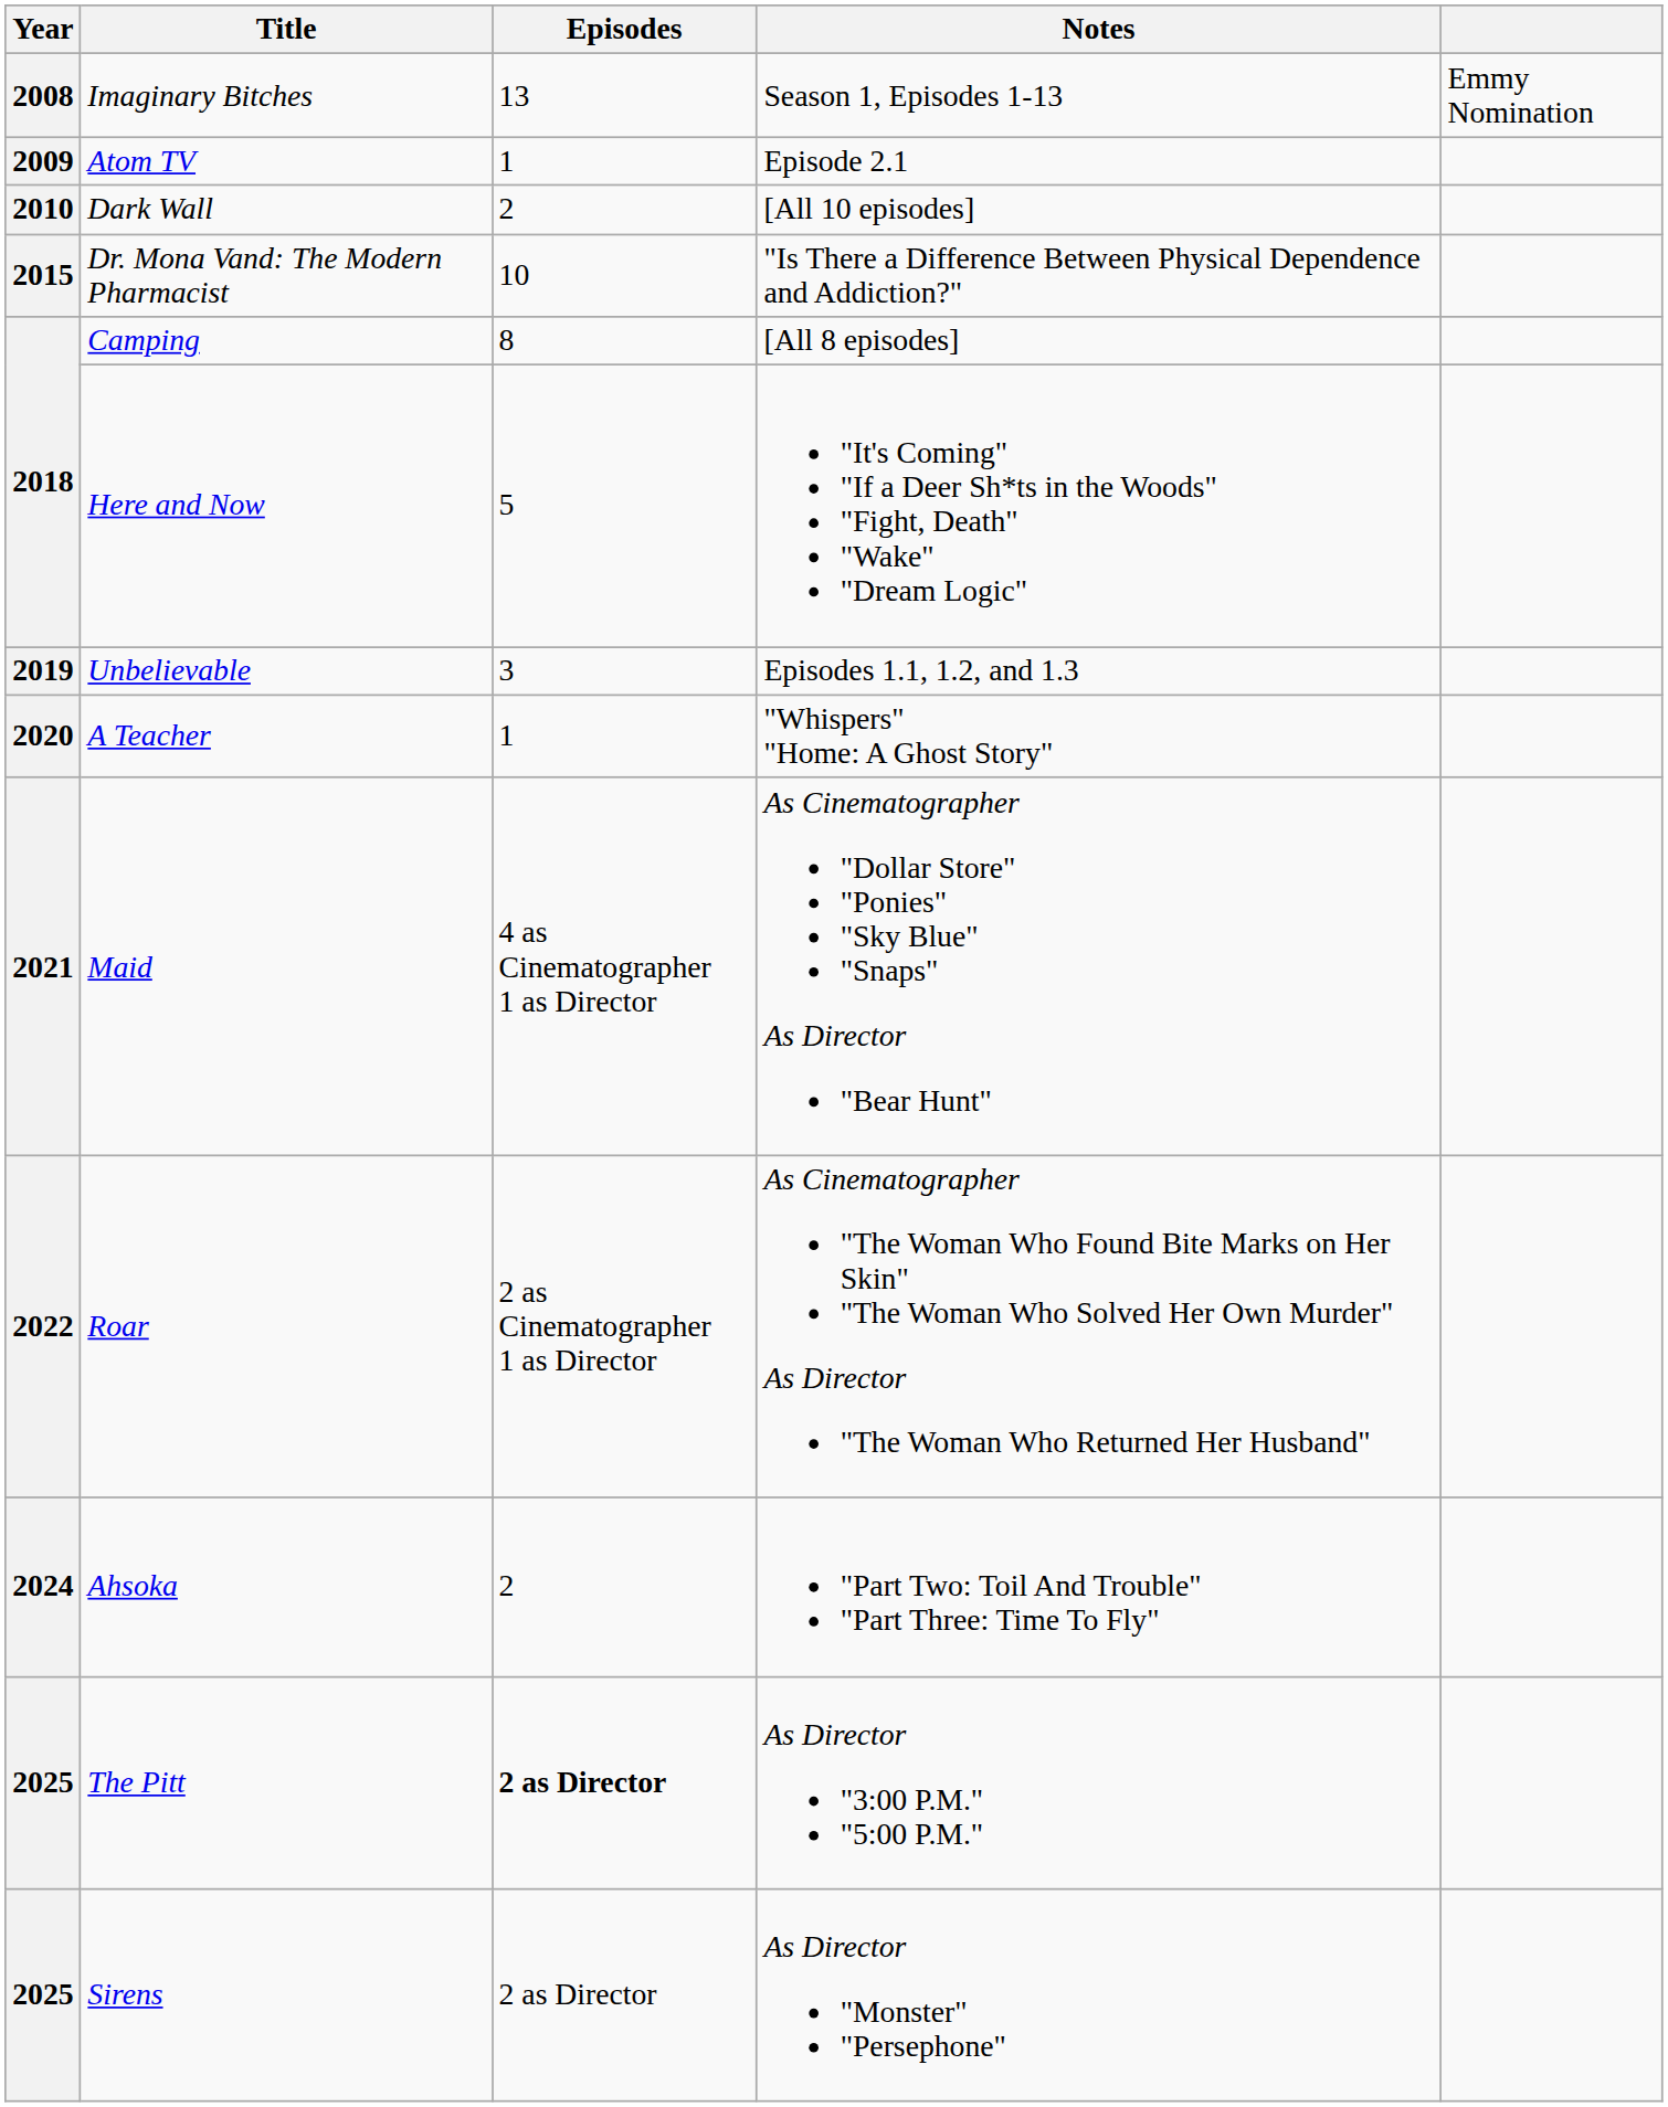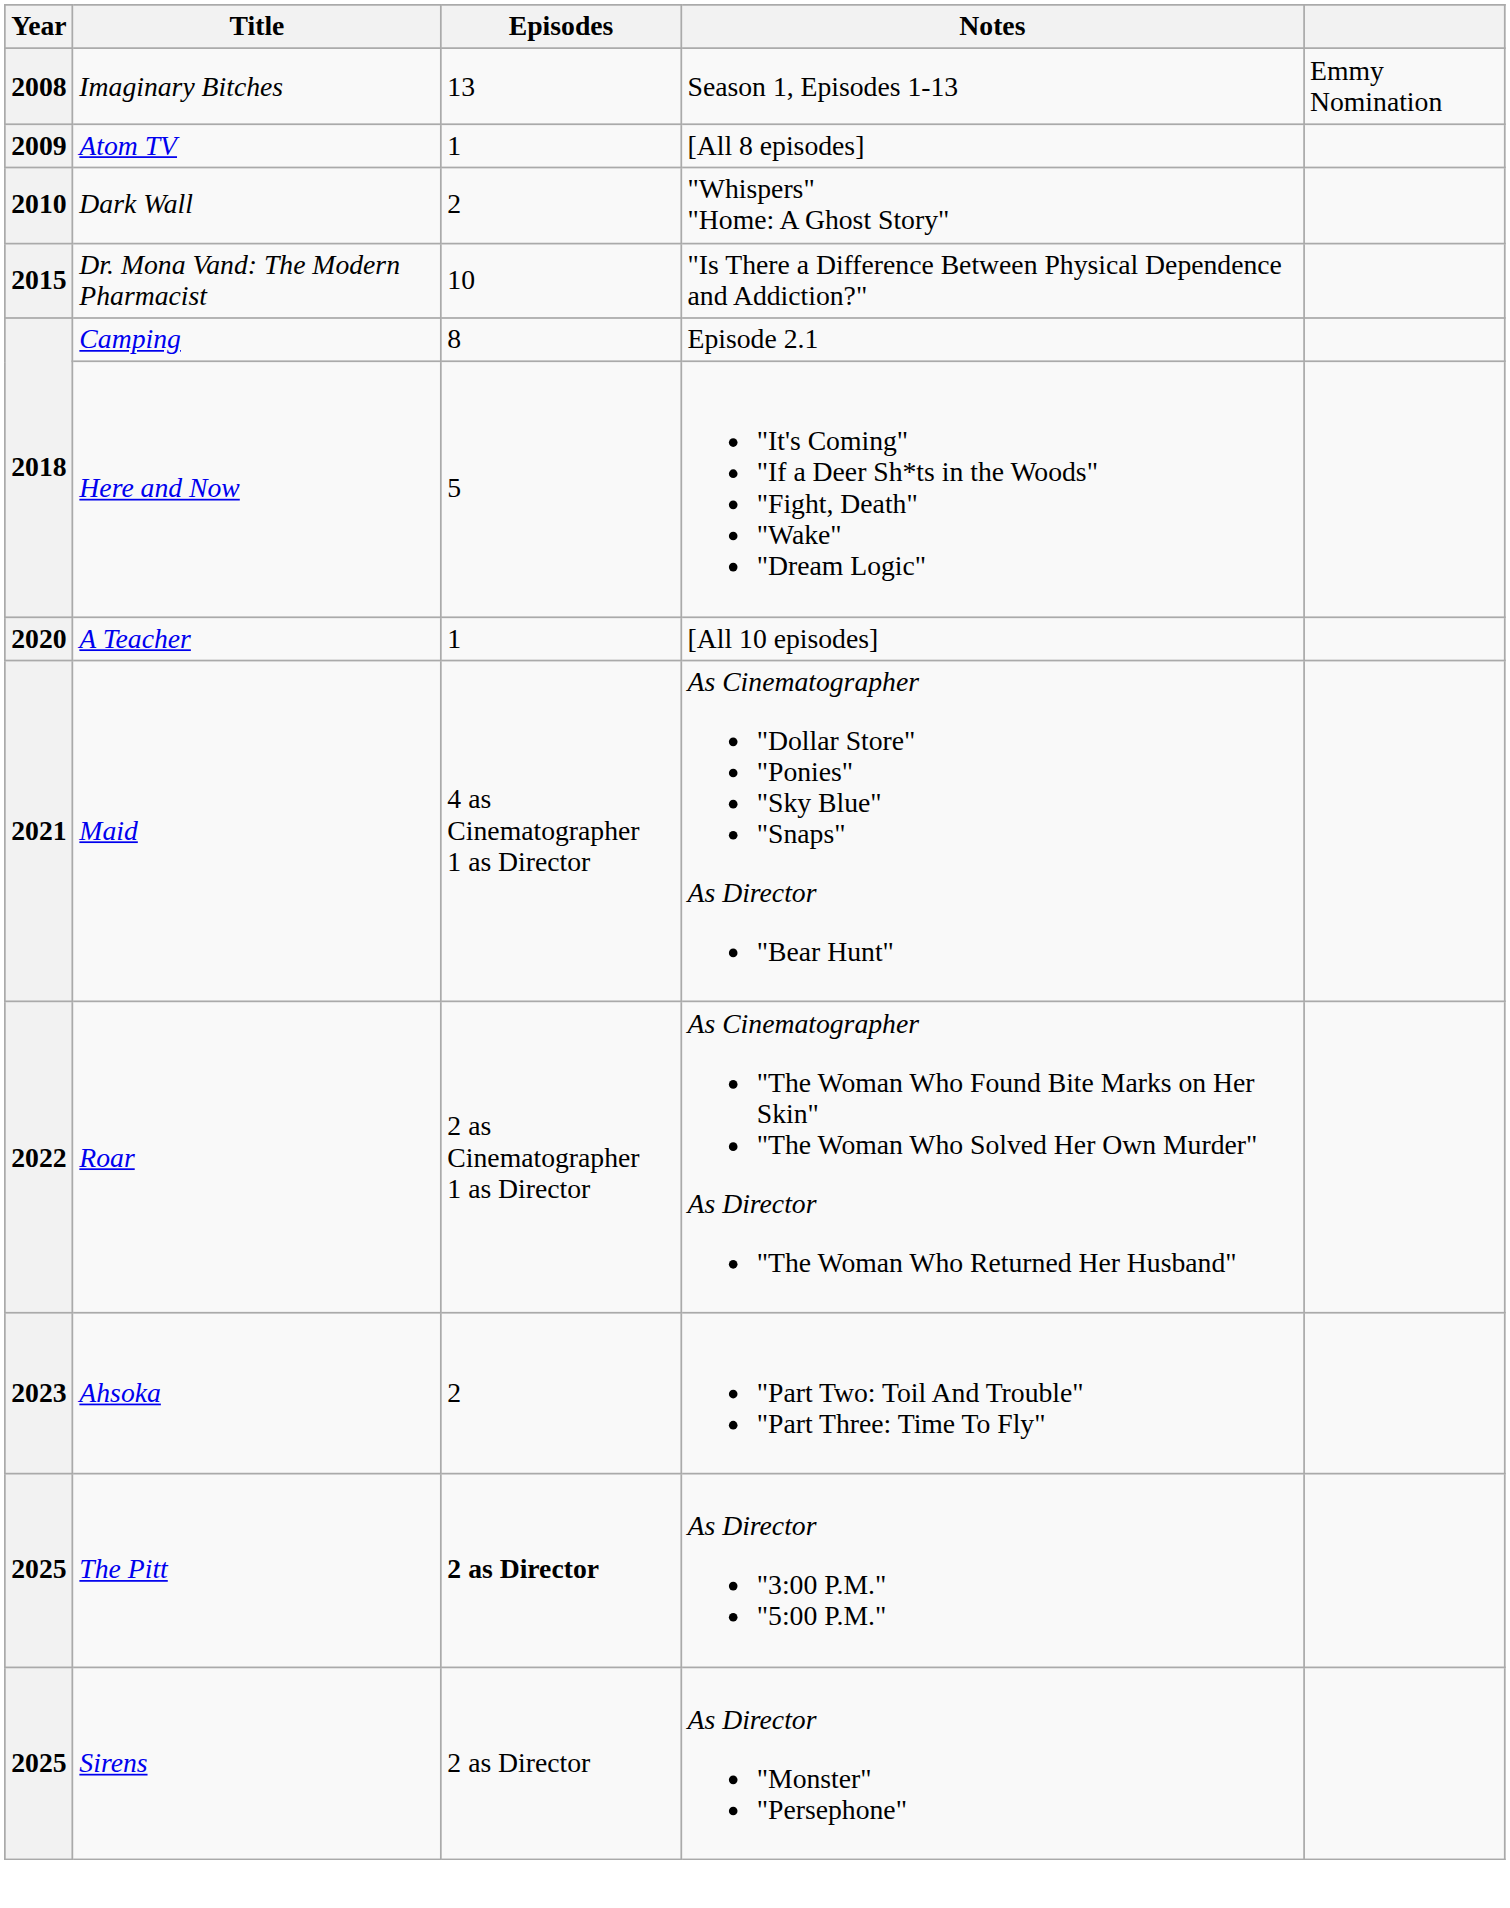Atom TV | Notes: Episode 2.1 -> [All 8 episodes]
Dark Wall | Notes: [All 10 episodes] -> "Whispers" "Home: A Ghost Story"
Camping | Notes: [All 8 episodes] -> Episode 2.1
- row: 2019 | Unbelievable | 3 | Episodes 1.1, 1.2, and 1.3
A Teacher | Notes: "Whispers" "Home: A Ghost Story" -> [All 10 episodes]
Ahsoka | Year: 2024 -> 2023
